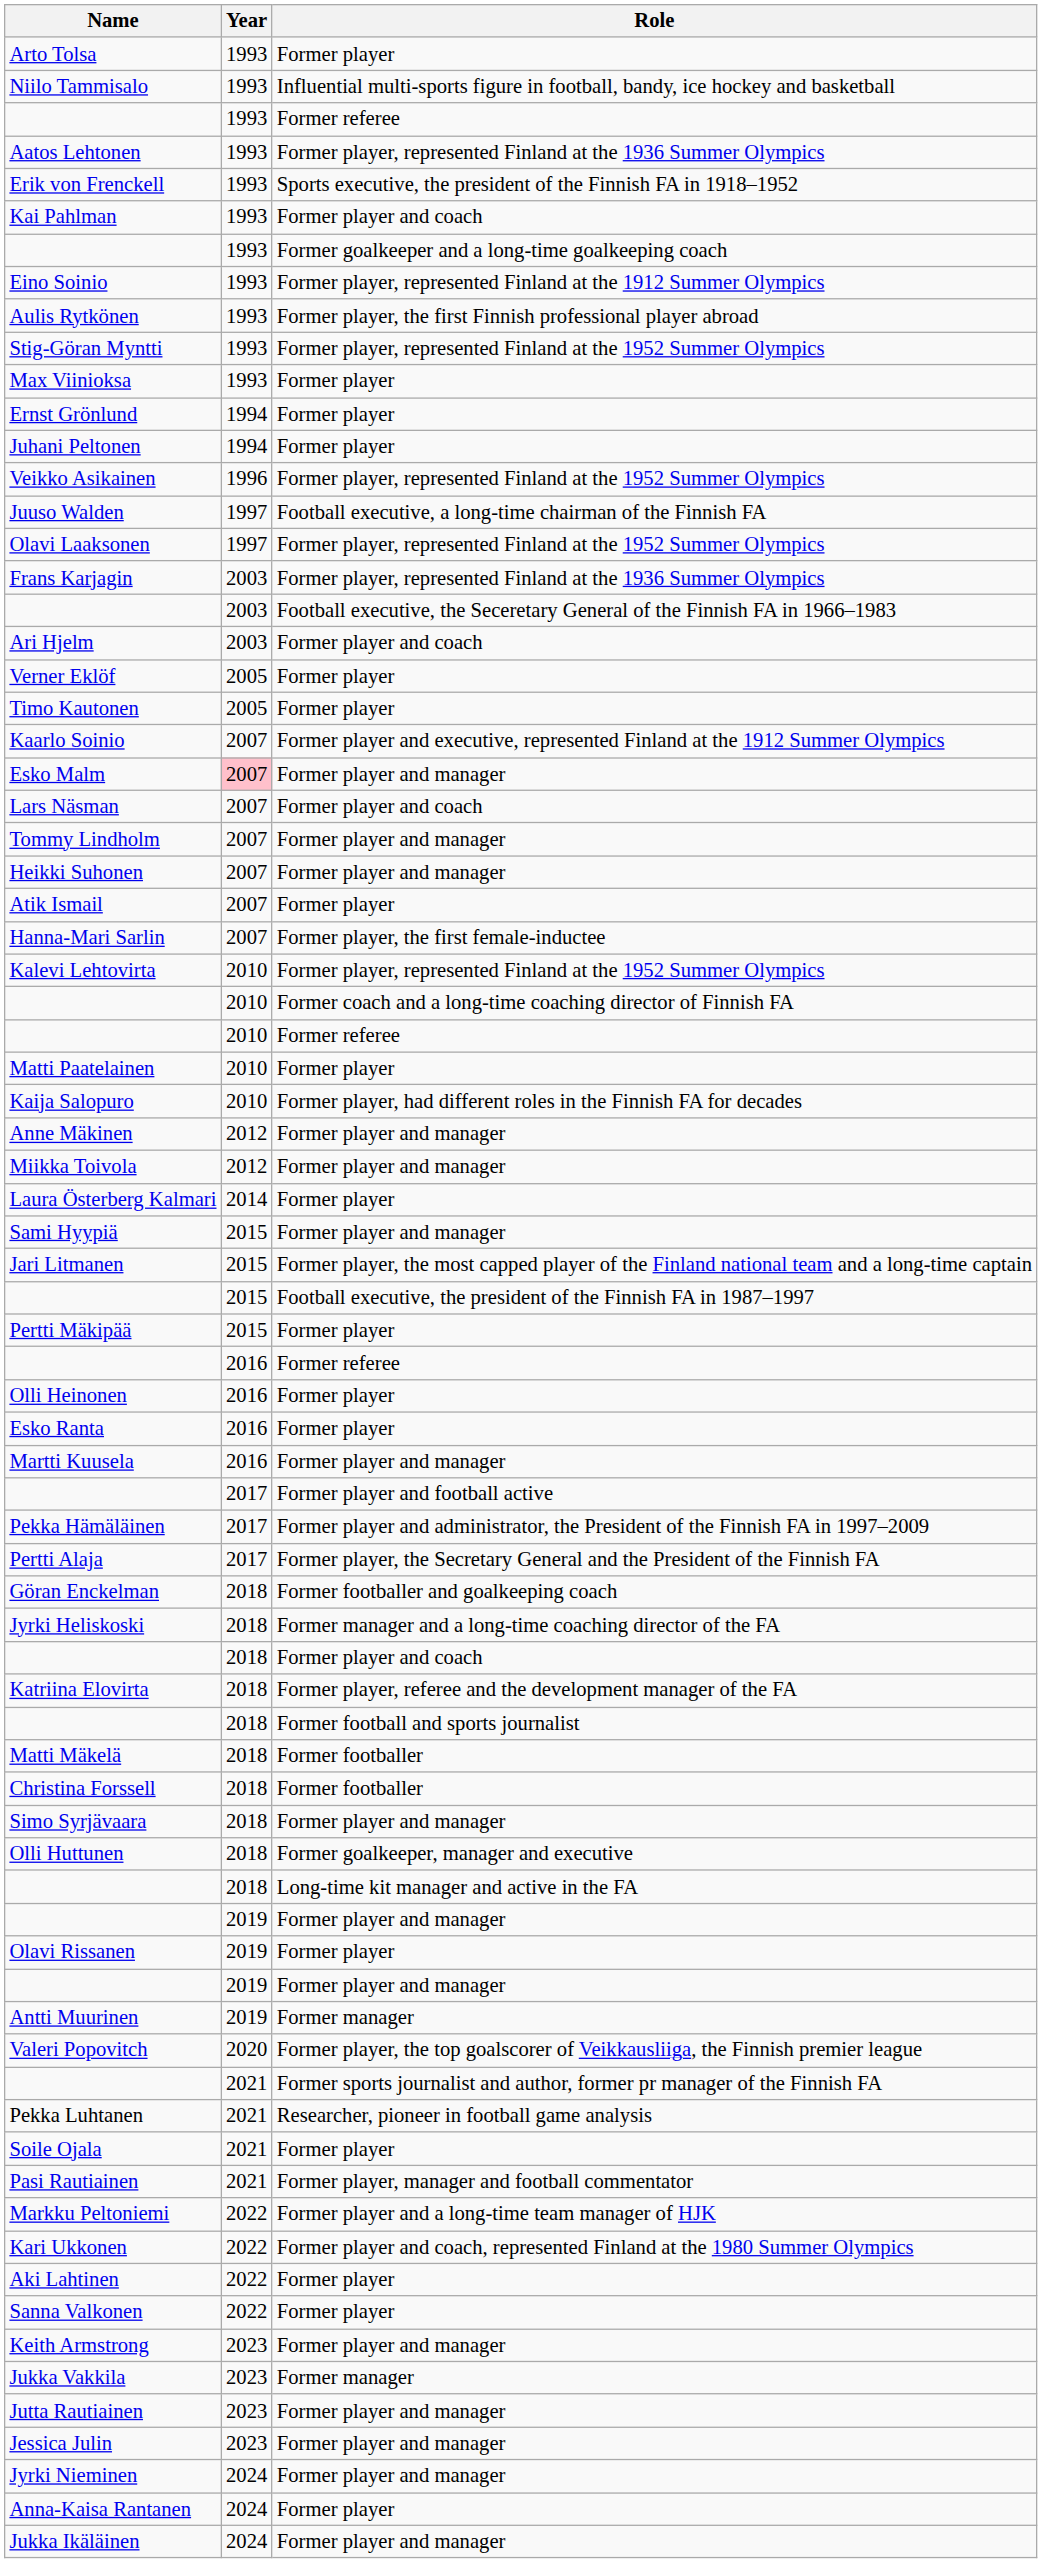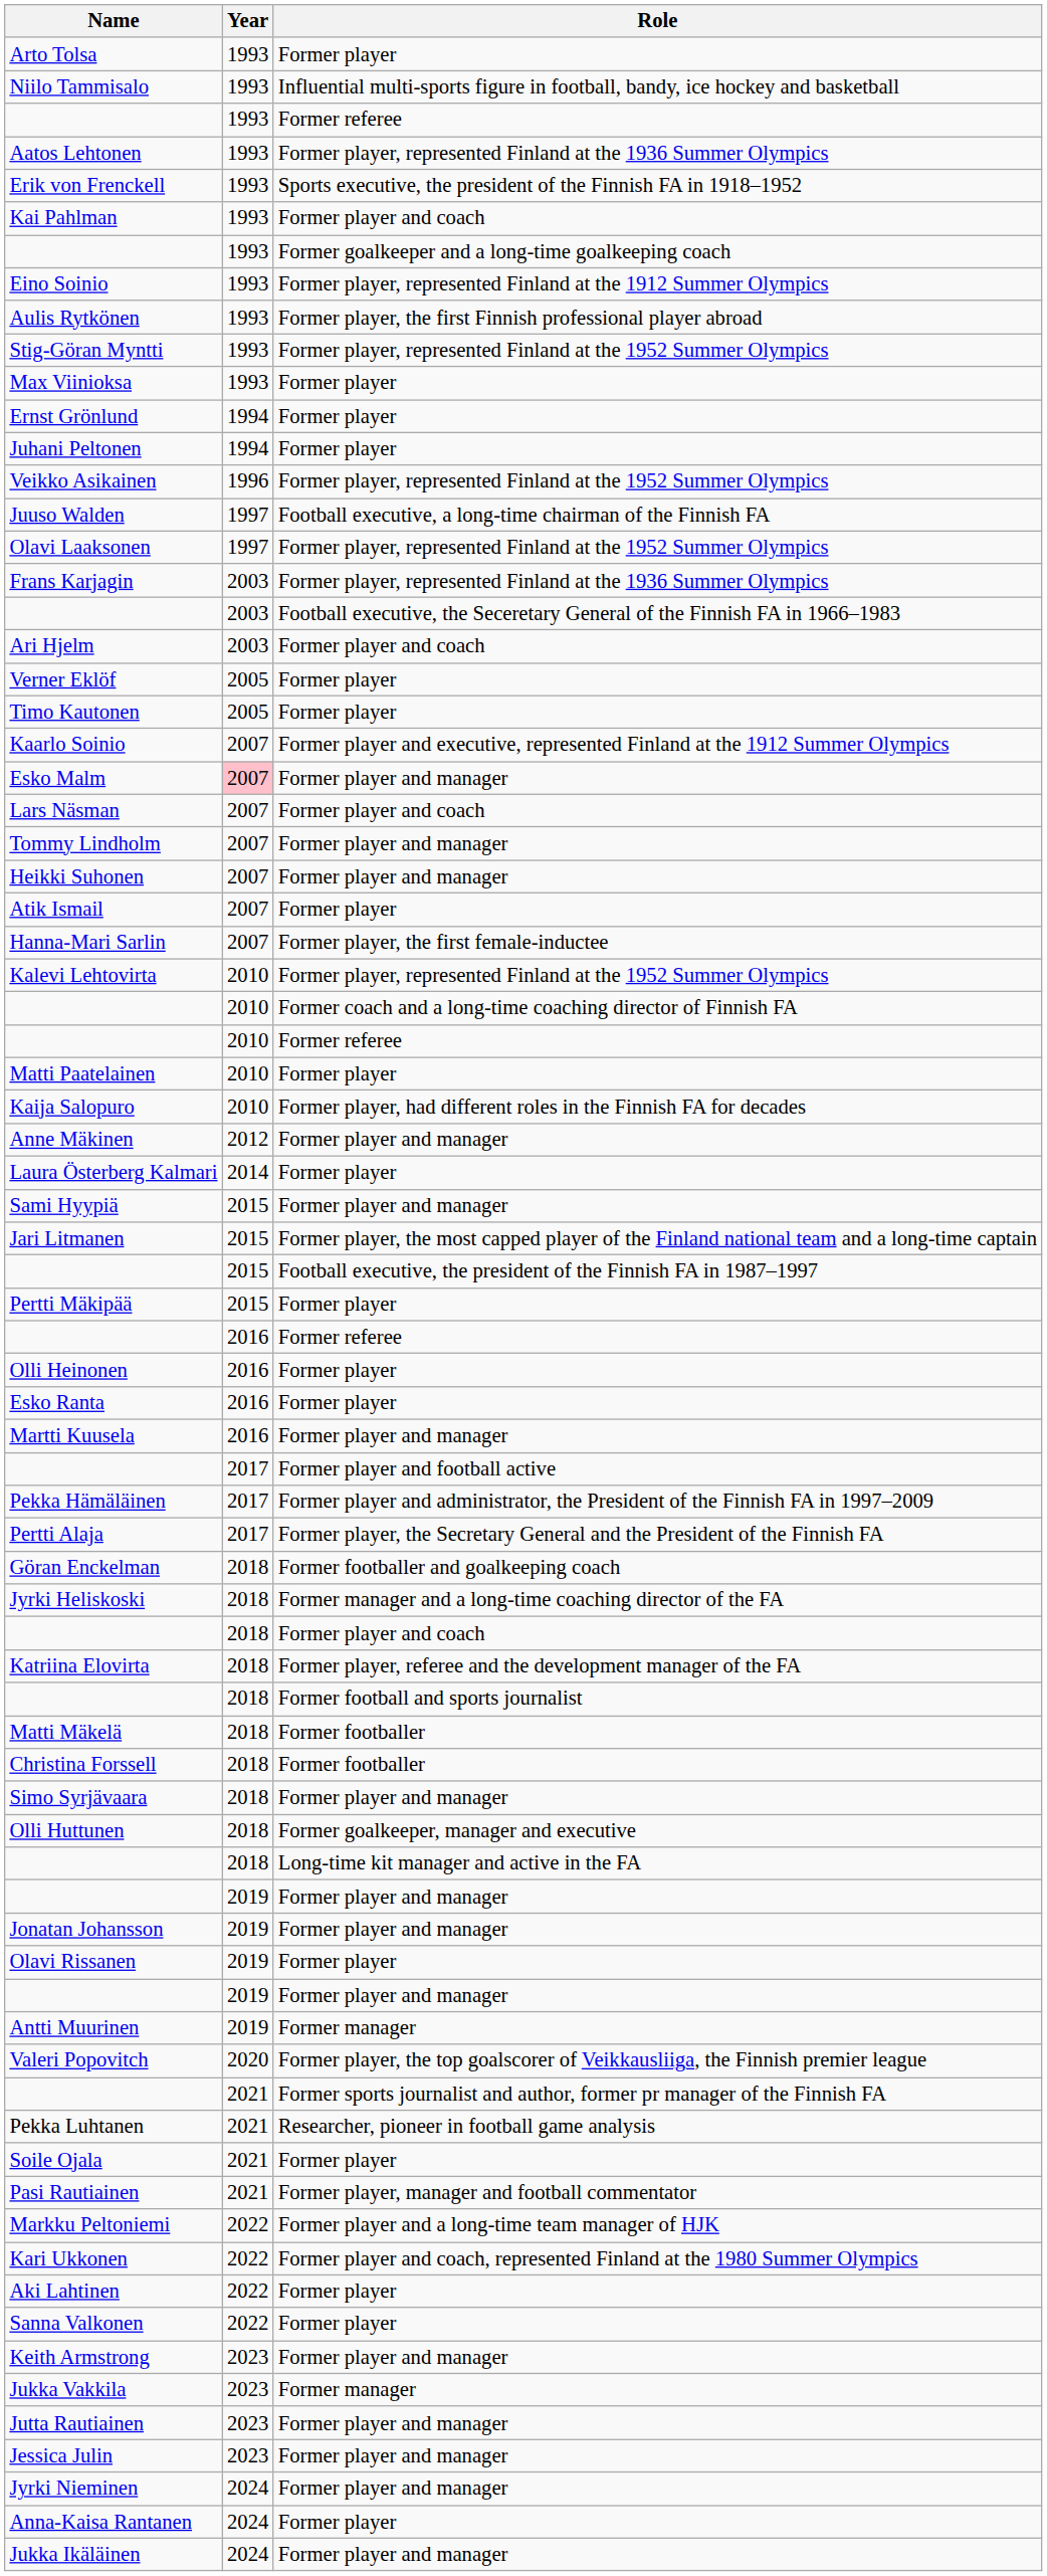- row: Miikka Toivola | 2012 | Former player and manager
+ row: Jonatan Johansson | 2019 | Former player and manager
